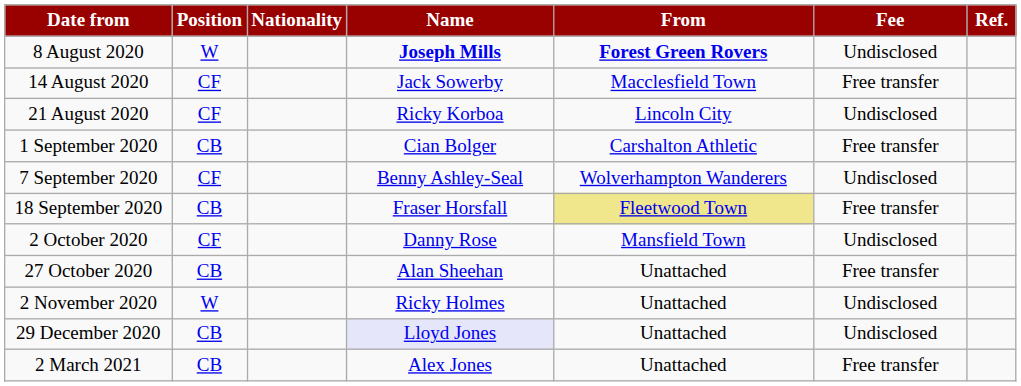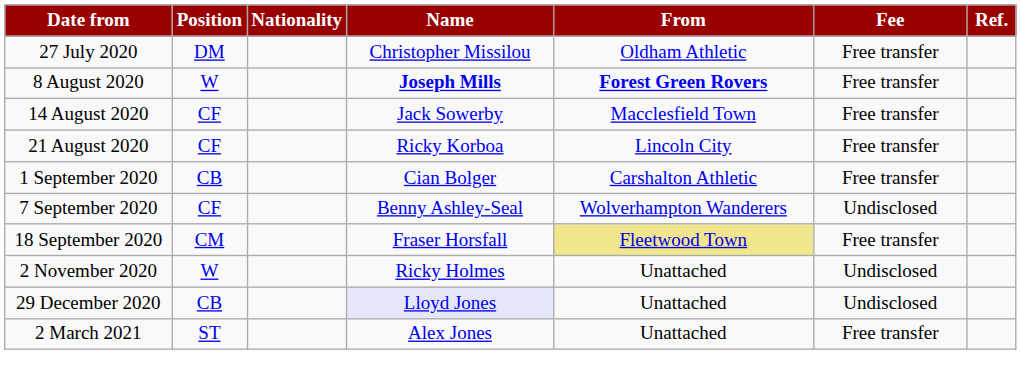+ row: 27 July 2020 | DM | Christopher Missilou | Oldham Athletic | Free transfer
8 August 2020 | Fee: Undisclosed -> Free transfer
21 August 2020 | Fee: Undisclosed -> Free transfer
18 September 2020 | Position: CB -> CM
- row: 2 October 2020 | CF | Danny Rose | Mansfield Town | Undisclosed
- row: 27 October 2020 | CB | Alan Sheehan | Unattached | Free transfer
2 March 2021 | Position: CB -> ST
